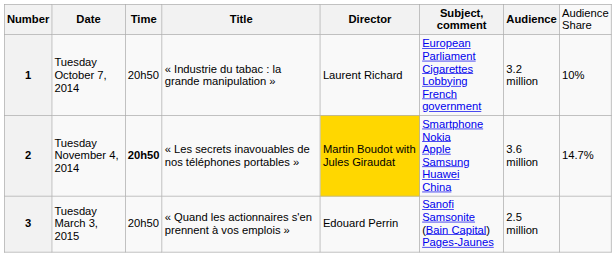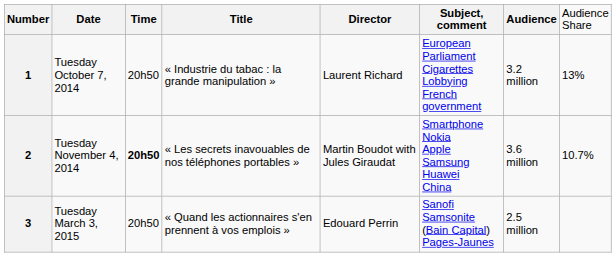1 | column 8: 10% -> 13%
2 | column 5: gold background -> no background
2 | column 8: 14.7% -> 10.7%
